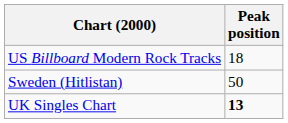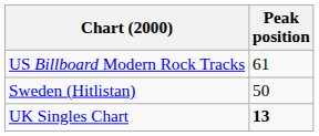US Billboard Modern Rock Tracks | Peak position: 18 -> 61
